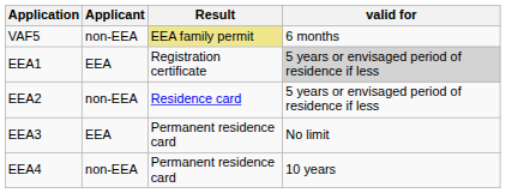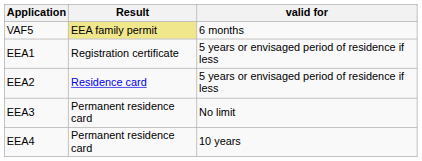- column: Applicant | non-EEA | EEA | non-EEA | EEA | non-EEA
EEA1 | valid for: lightgrey background -> no background
